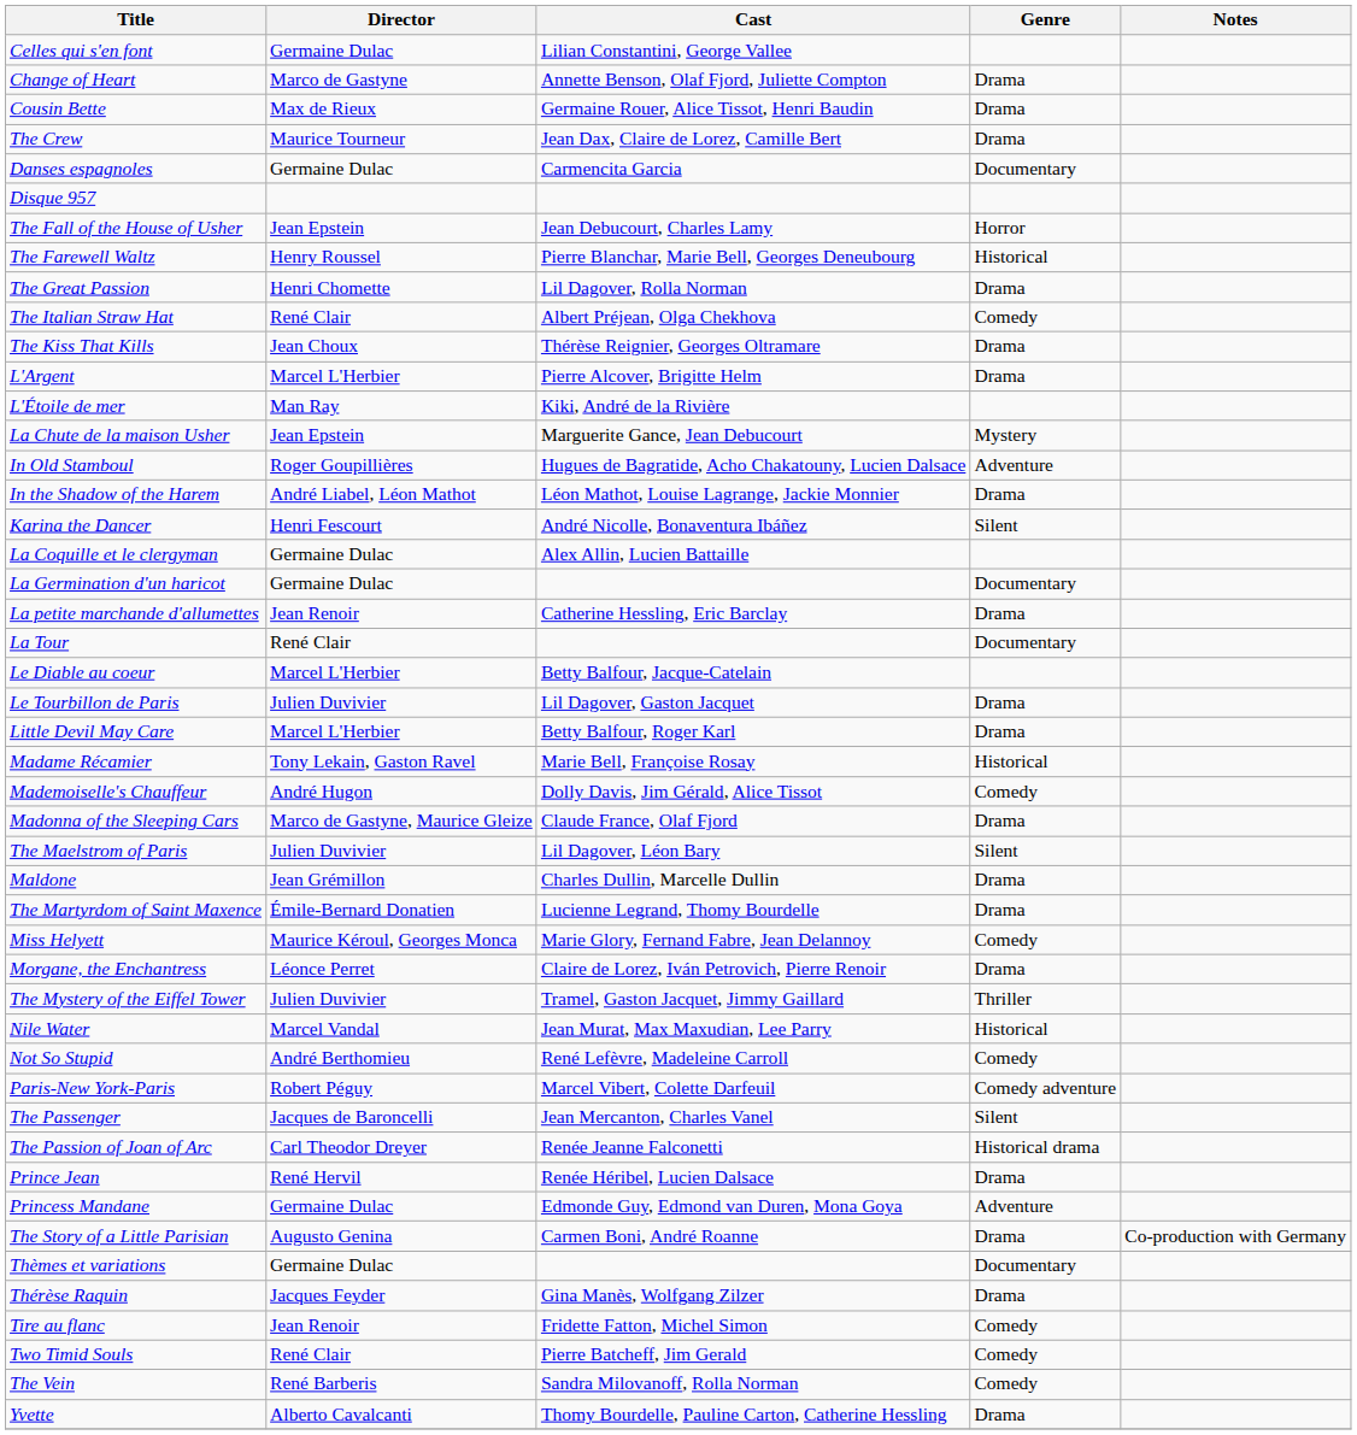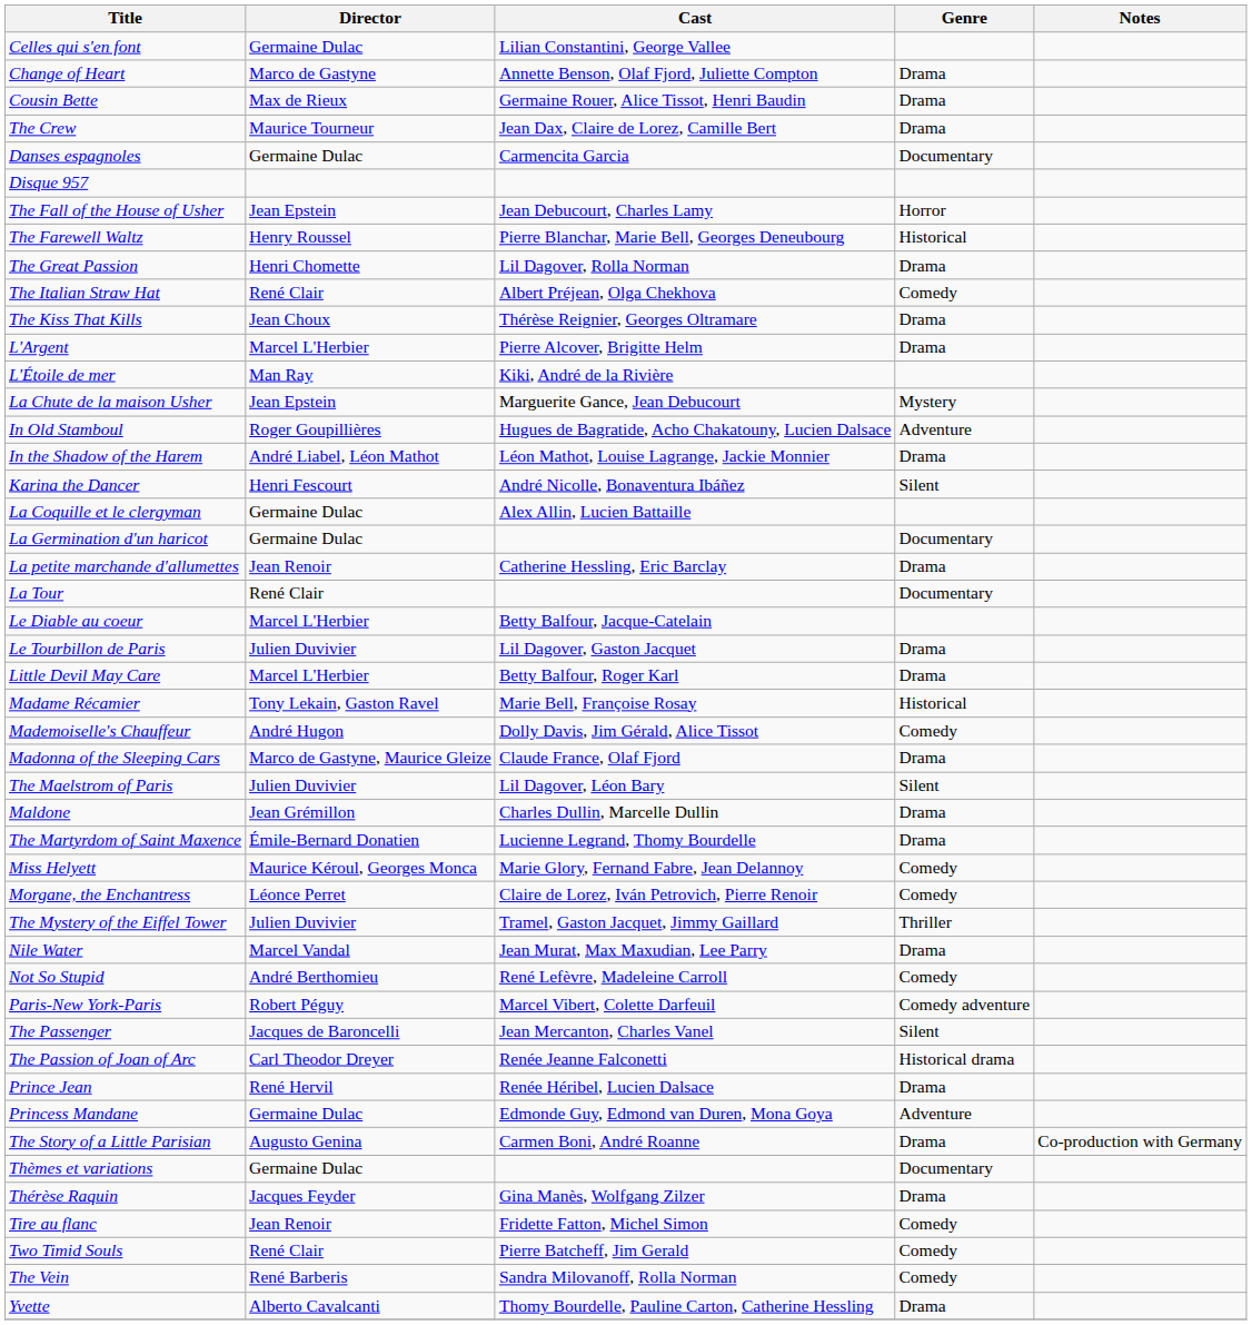Morgane, the Enchantress | Genre: Drama -> Comedy
Nile Water | Genre: Historical -> Drama
